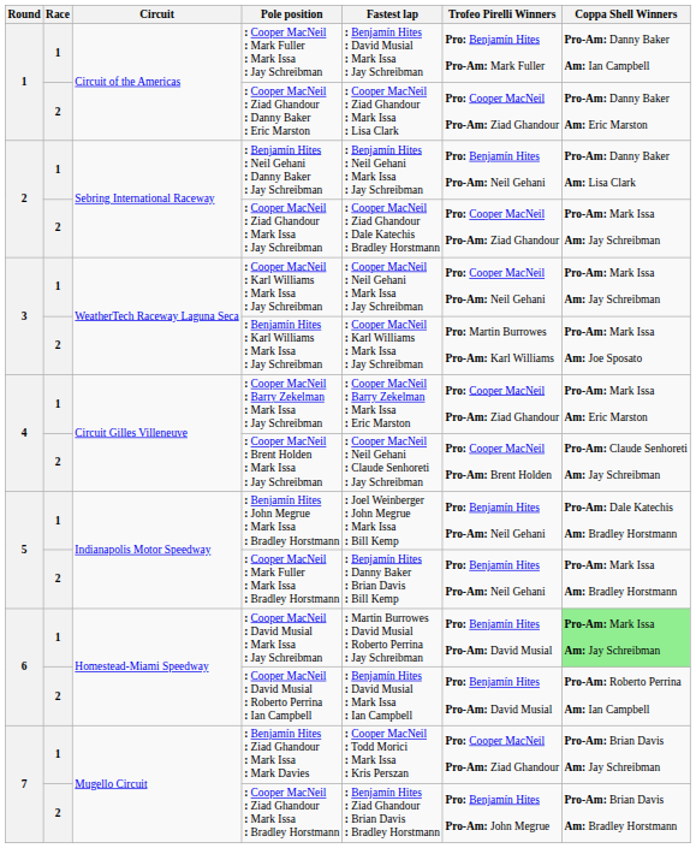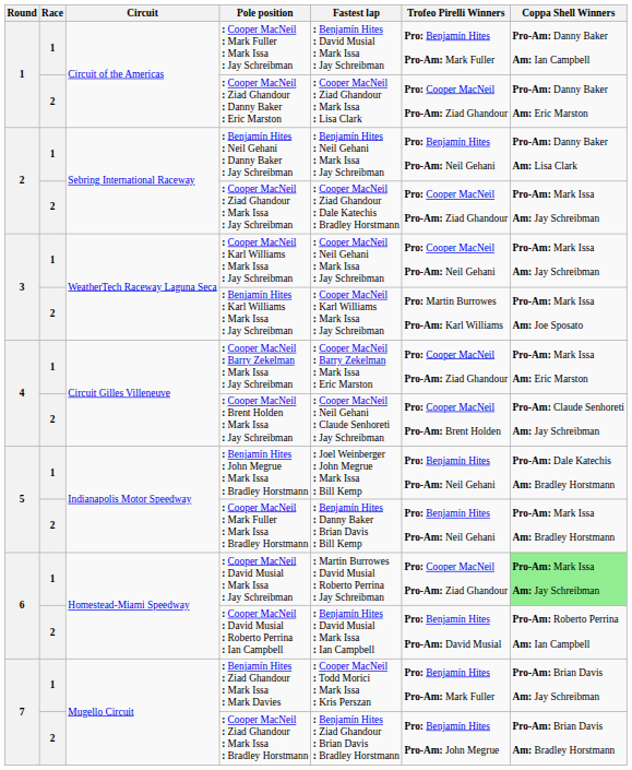: Cooper MacNeil : David Musial : Mark Issa : Jay Schreibman | Trofeo Pirelli Winners: Pro: Benjamín Hites Pro-Am: David Musial -> Pro: Cooper MacNeil Pro-Am: Ziad Ghandour
: Benjamín Hites : Ziad Ghandour : Mark Issa : Mark Davies | Trofeo Pirelli Winners: Pro: Cooper MacNeil Pro-Am: Ziad Ghandour -> Pro: Benjamín Hites Pro-Am: Mark Fuller
